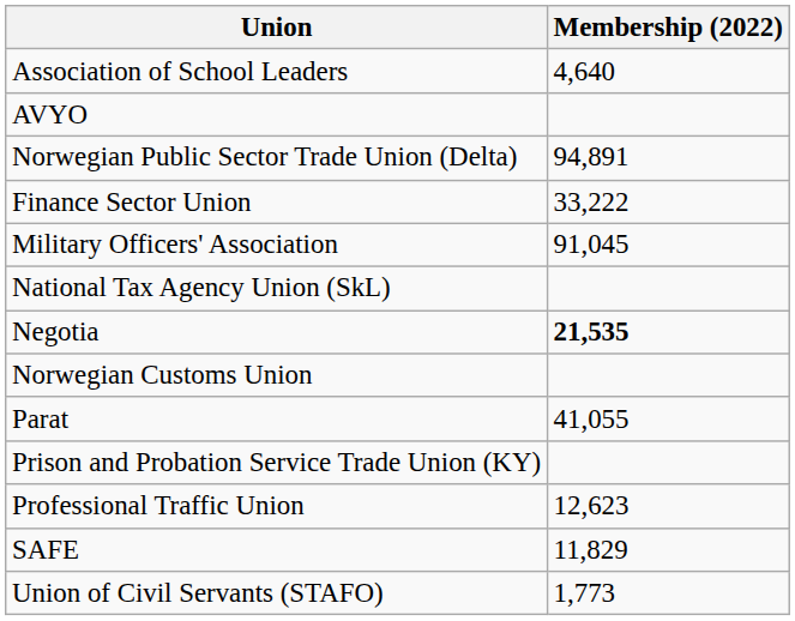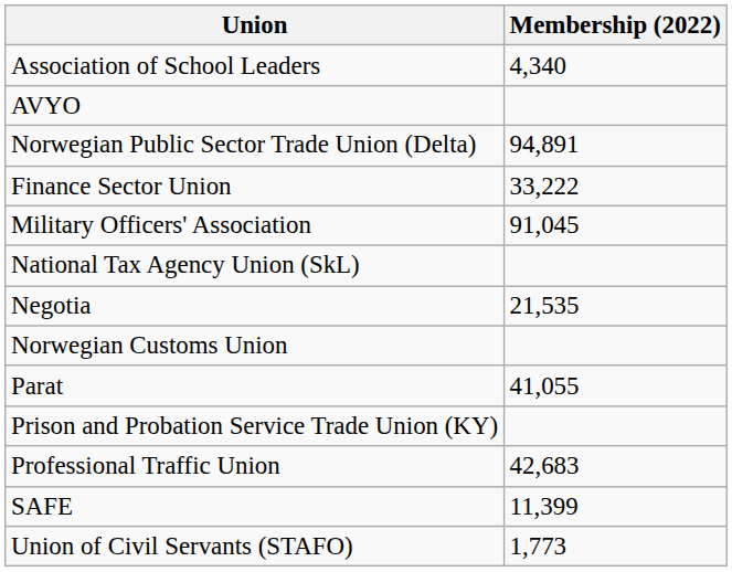Association of School Leaders | Membership (2022): 4,640 -> 4,340
Negotia | Membership (2022): bold -> normal
Professional Traffic Union | Membership (2022): 12,623 -> 42,683
SAFE | Membership (2022): 11,829 -> 11,399
